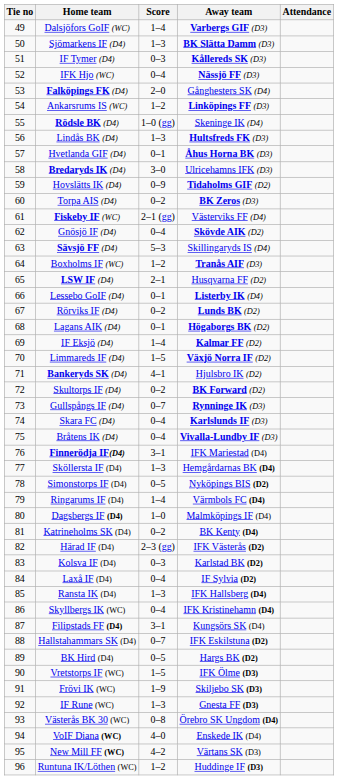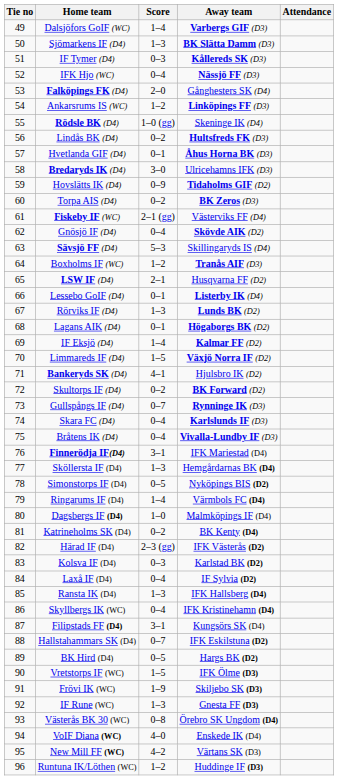Lindås BK (D4) | Score: 1–3 -> 0–2
Rörviks IF (D4) | Score: 0–2 -> 1–3
